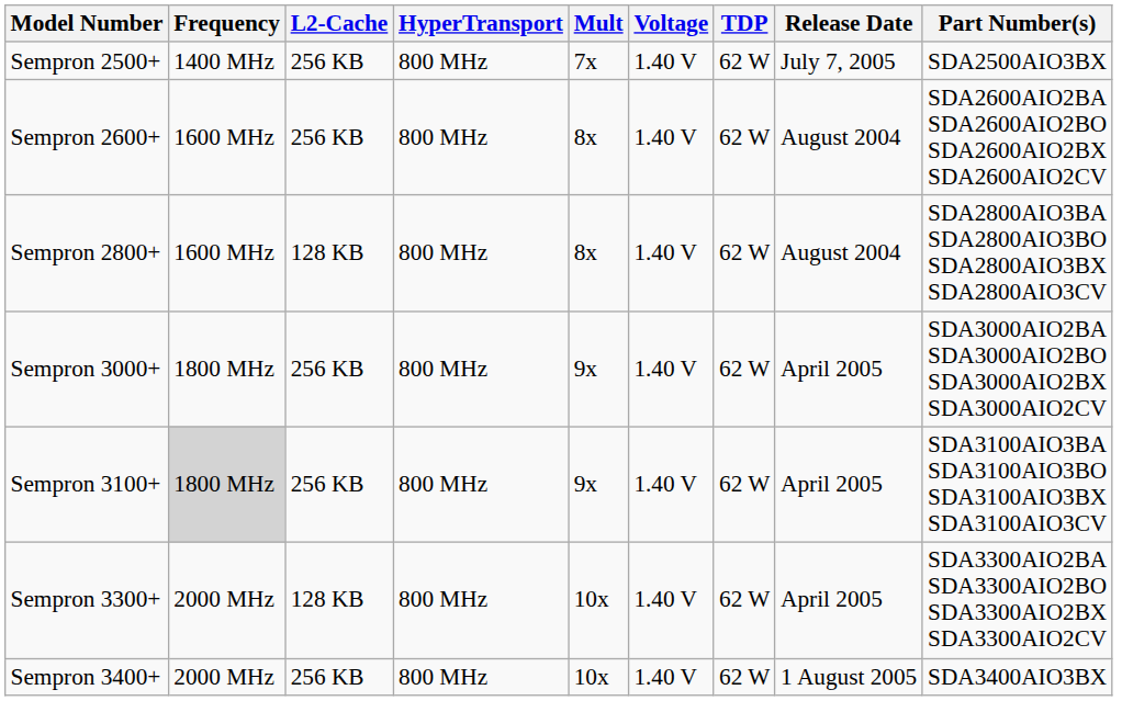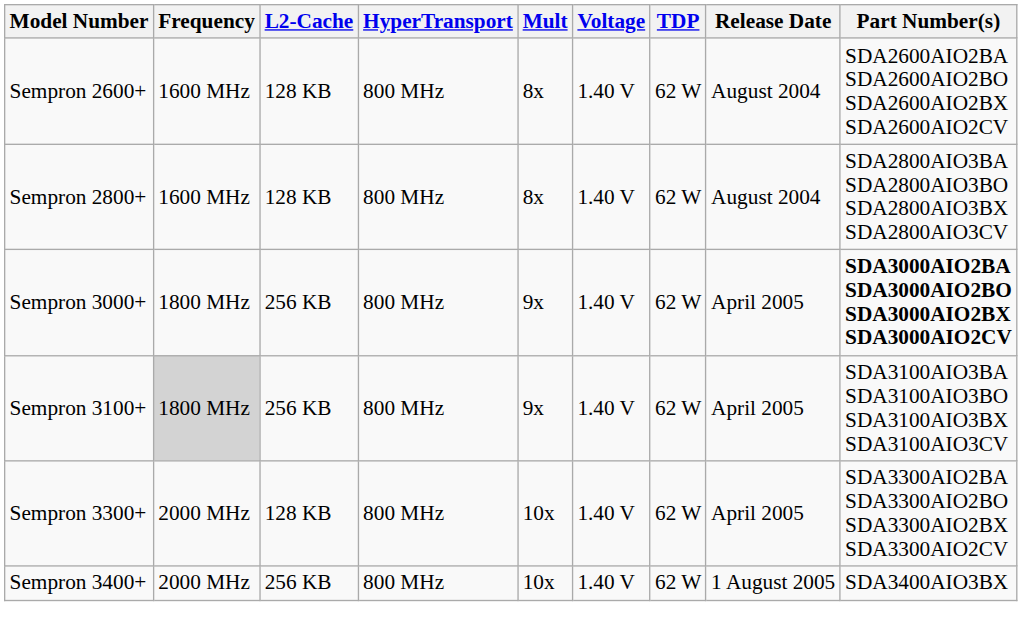- row: Sempron 2500+ | 1400 MHz | 256 KB | 800 MHz | 7x | 1.40 V | 62 W | July 7, 2005 | SDA2500AIO3BX
Sempron 2600+ | L2-Cache: 256 KB -> 128 KB
Sempron 3000+ | Part Number(s): normal -> bold
